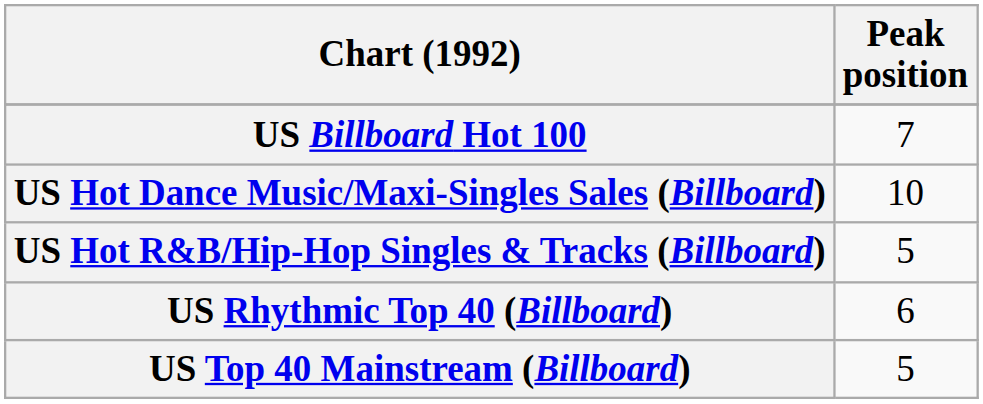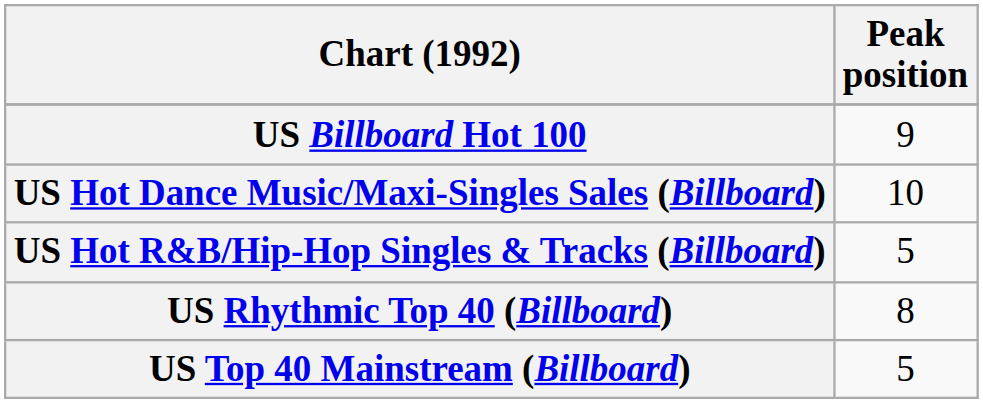US Billboard Hot 100 | Peak position: 7 -> 9
US Rhythmic Top 40 (Billboard) | Peak position: 6 -> 8
